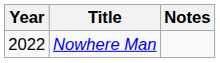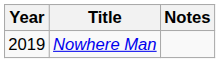Nowhere Man | Year: 2022 -> 2019
